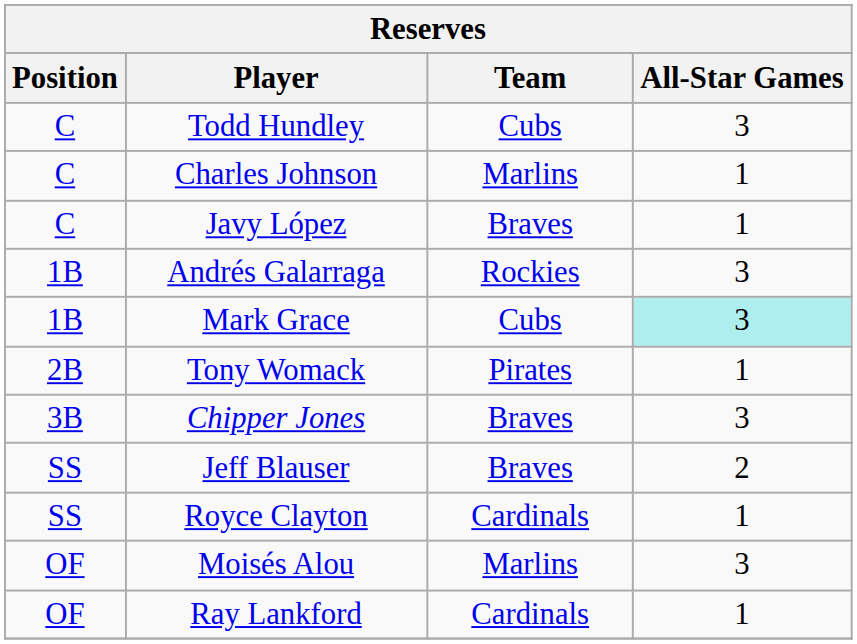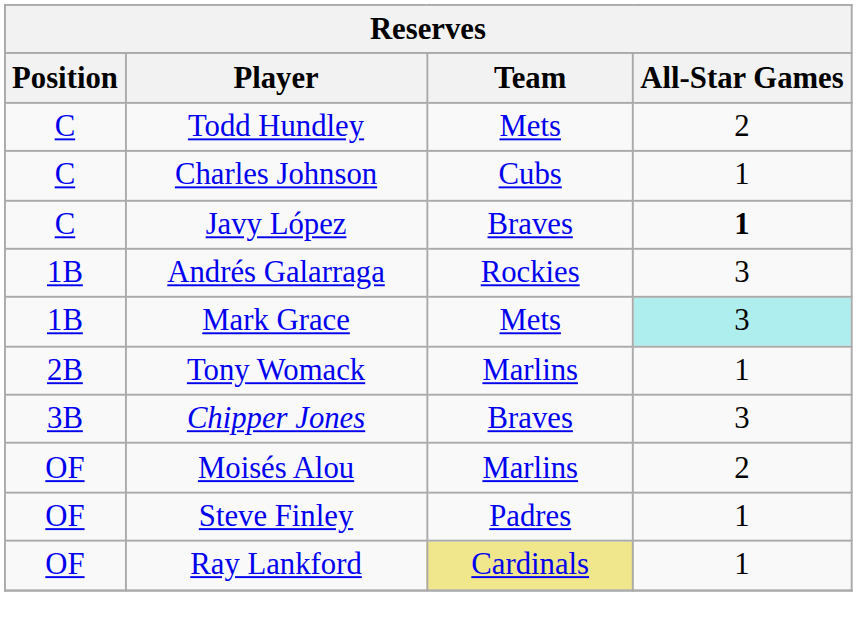Todd Hundley | Team: Cubs -> Mets
Todd Hundley | All-Star Games: 3 -> 2
Charles Johnson | Team: Marlins -> Cubs
Javy López | All-Star Games: normal -> bold
Mark Grace | Team: Cubs -> Mets
Tony Womack | Team: Pirates -> Marlins
- row: SS | Jeff Blauser | Braves | 2
- row: SS | Royce Clayton | Cardinals | 1
Moisés Alou | All-Star Games: 3 -> 2
+ row: OF | Steve Finley | Padres | 1
Ray Lankford | Team: no background -> khaki background
